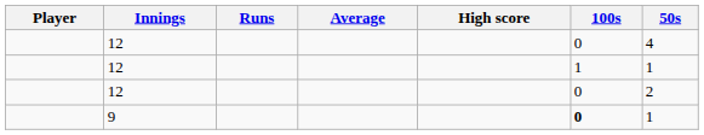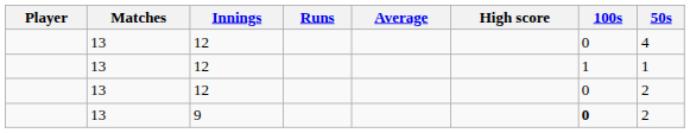+ column: Matches | 13 | 13 | 13 | 13
9 | 50s: 1 -> 2
